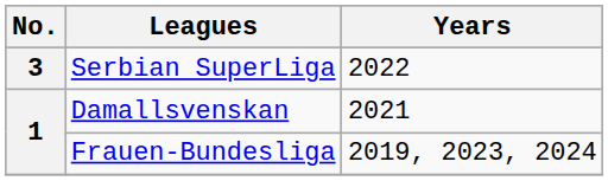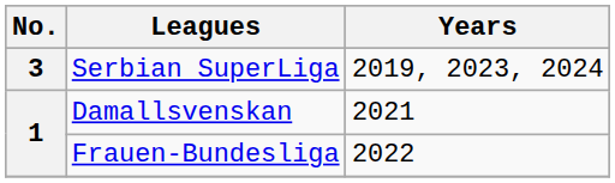Serbian SuperLiga | Years: 2022 -> 2019, 2023, 2024
Frauen-Bundesliga | Years: 2019, 2023, 2024 -> 2022
